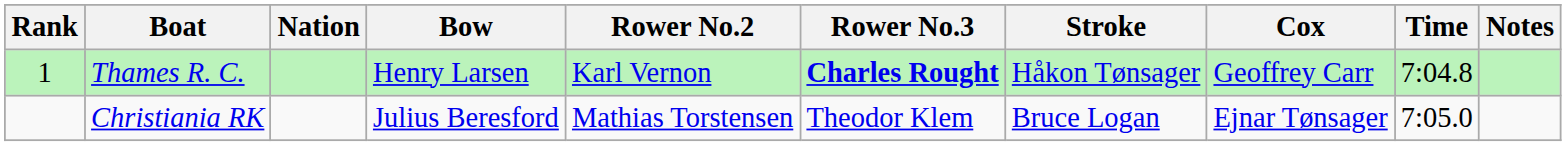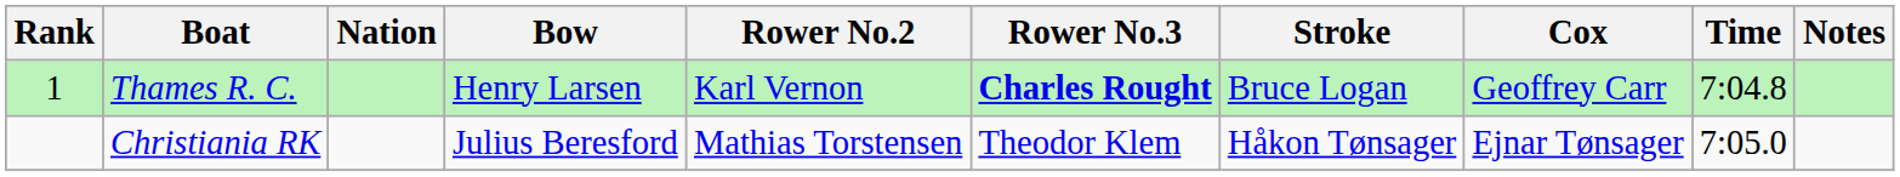Thames R. C. | Stroke: Håkon Tønsager -> Bruce Logan
Christiania RK | Stroke: Bruce Logan -> Håkon Tønsager
